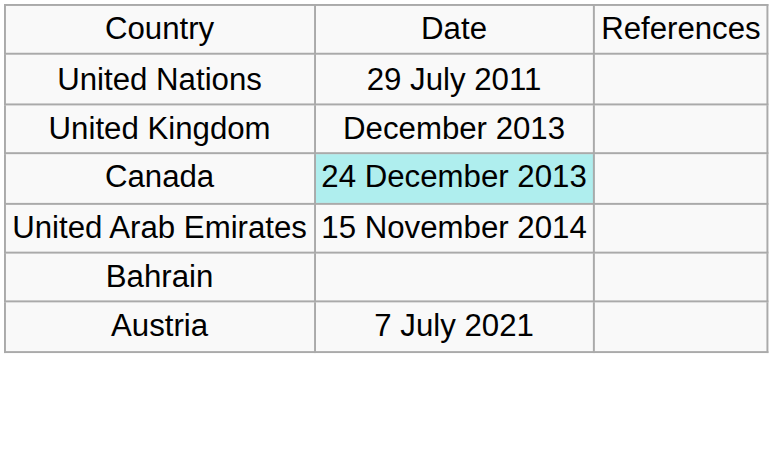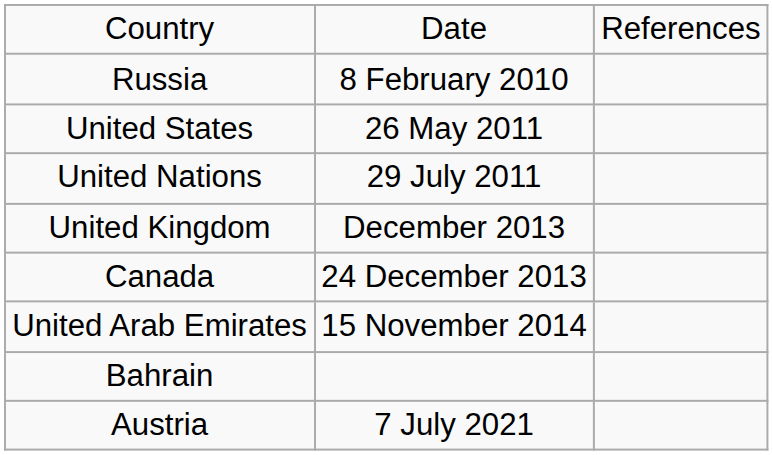+ row: Russia | 8 February 2010
+ row: United States | 26 May 2011
Canada | column 2: paleturquoise background -> no background
